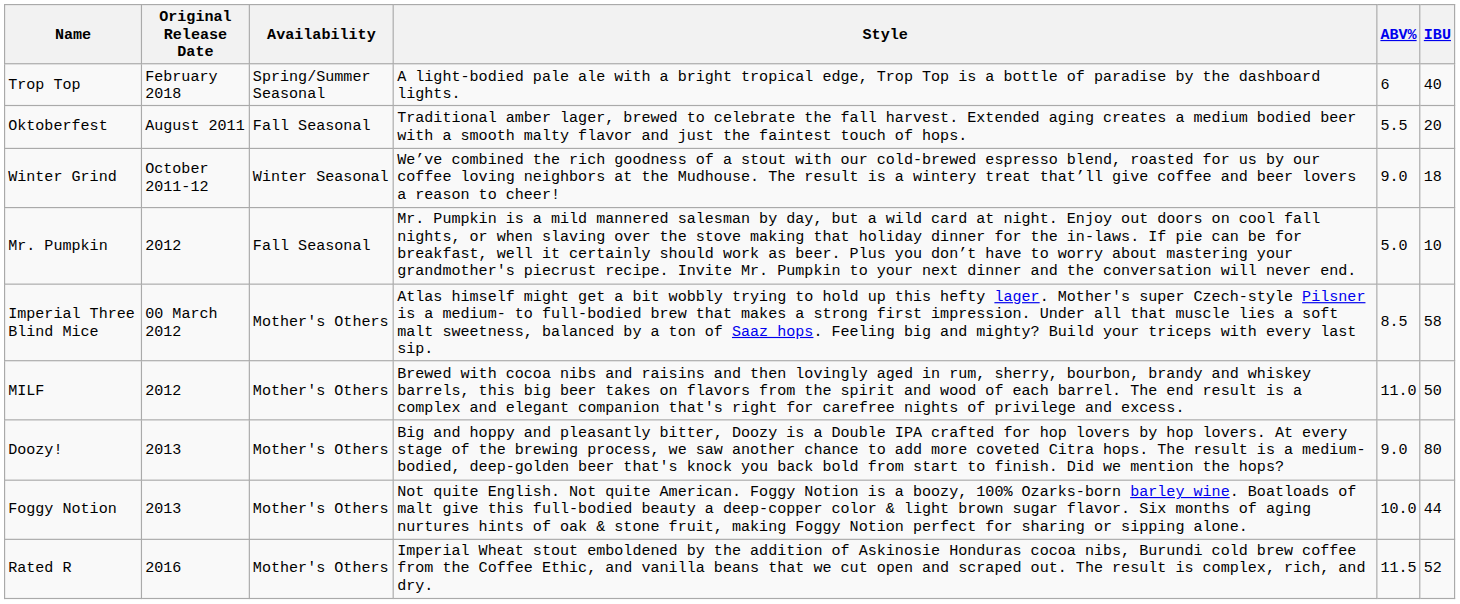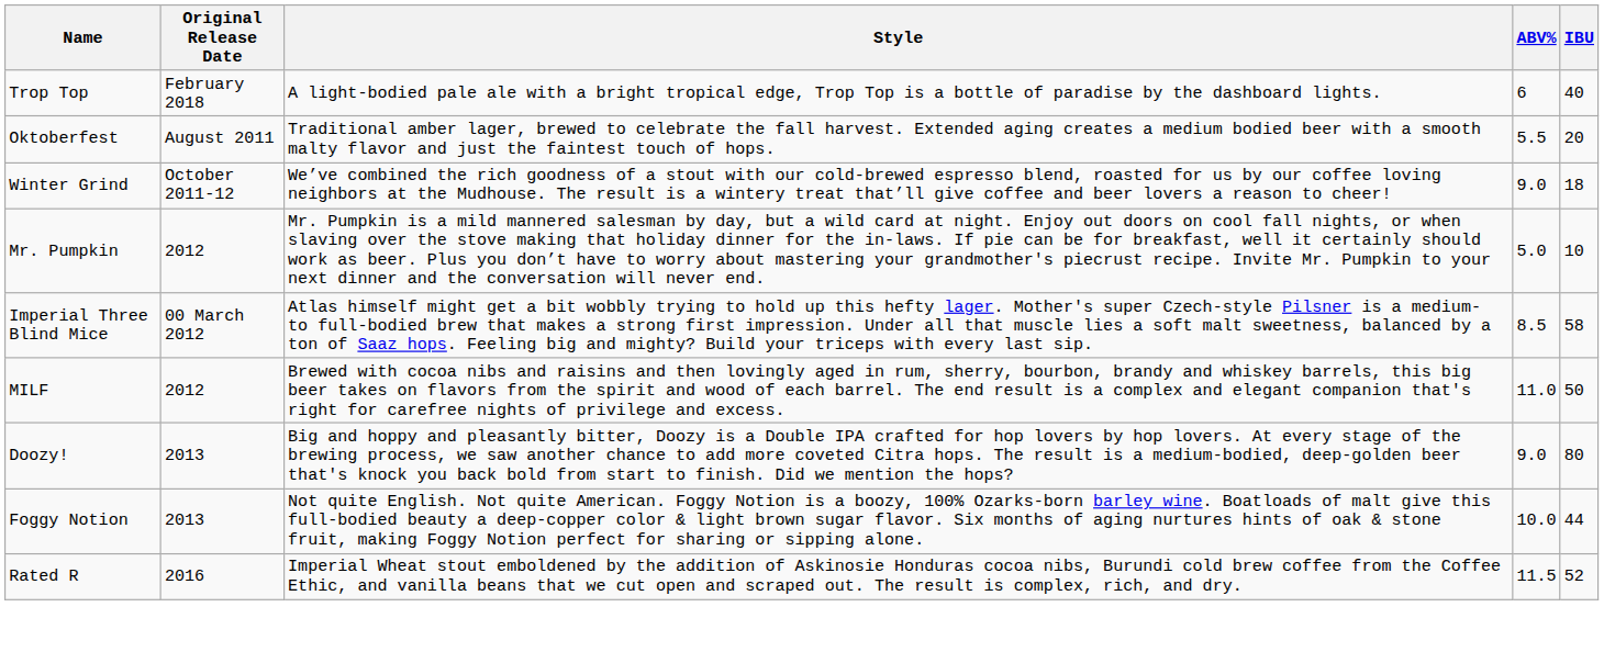- column: Availability | Spring/Summer Seasonal | Fall Seasonal | Winter Seasonal | Fall Seasonal | Mother's Others | Mother's Others | Mother's Others | Mother's Others | Mother's Others
